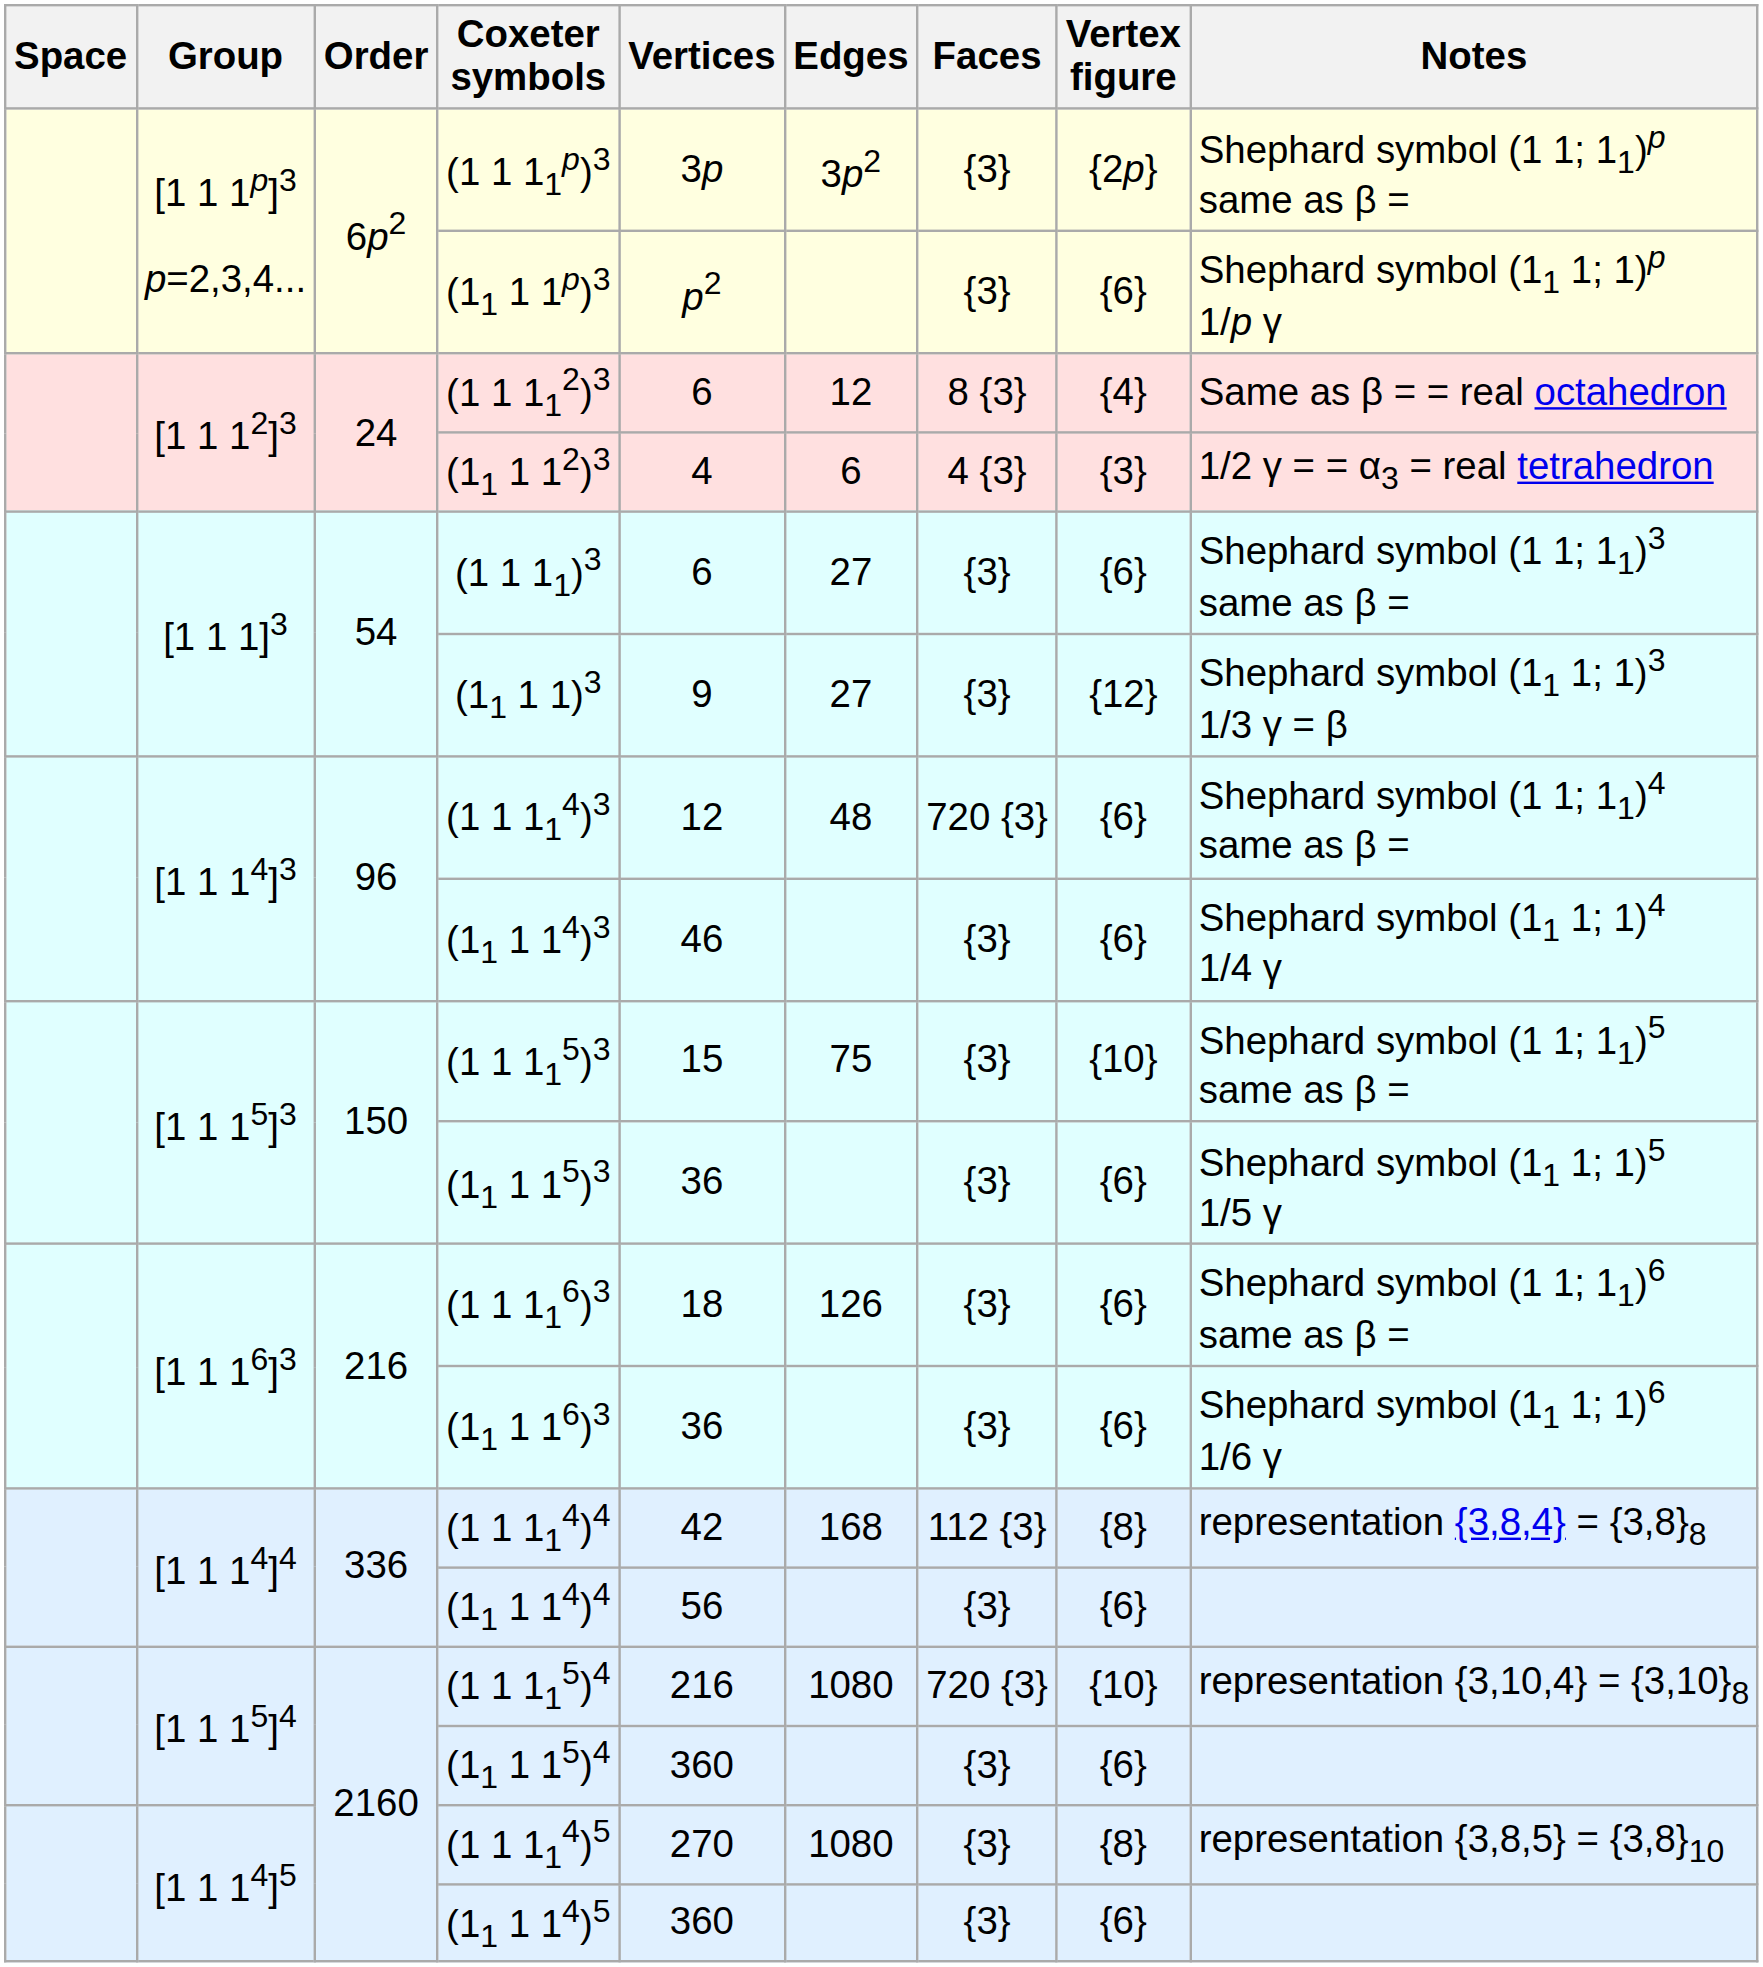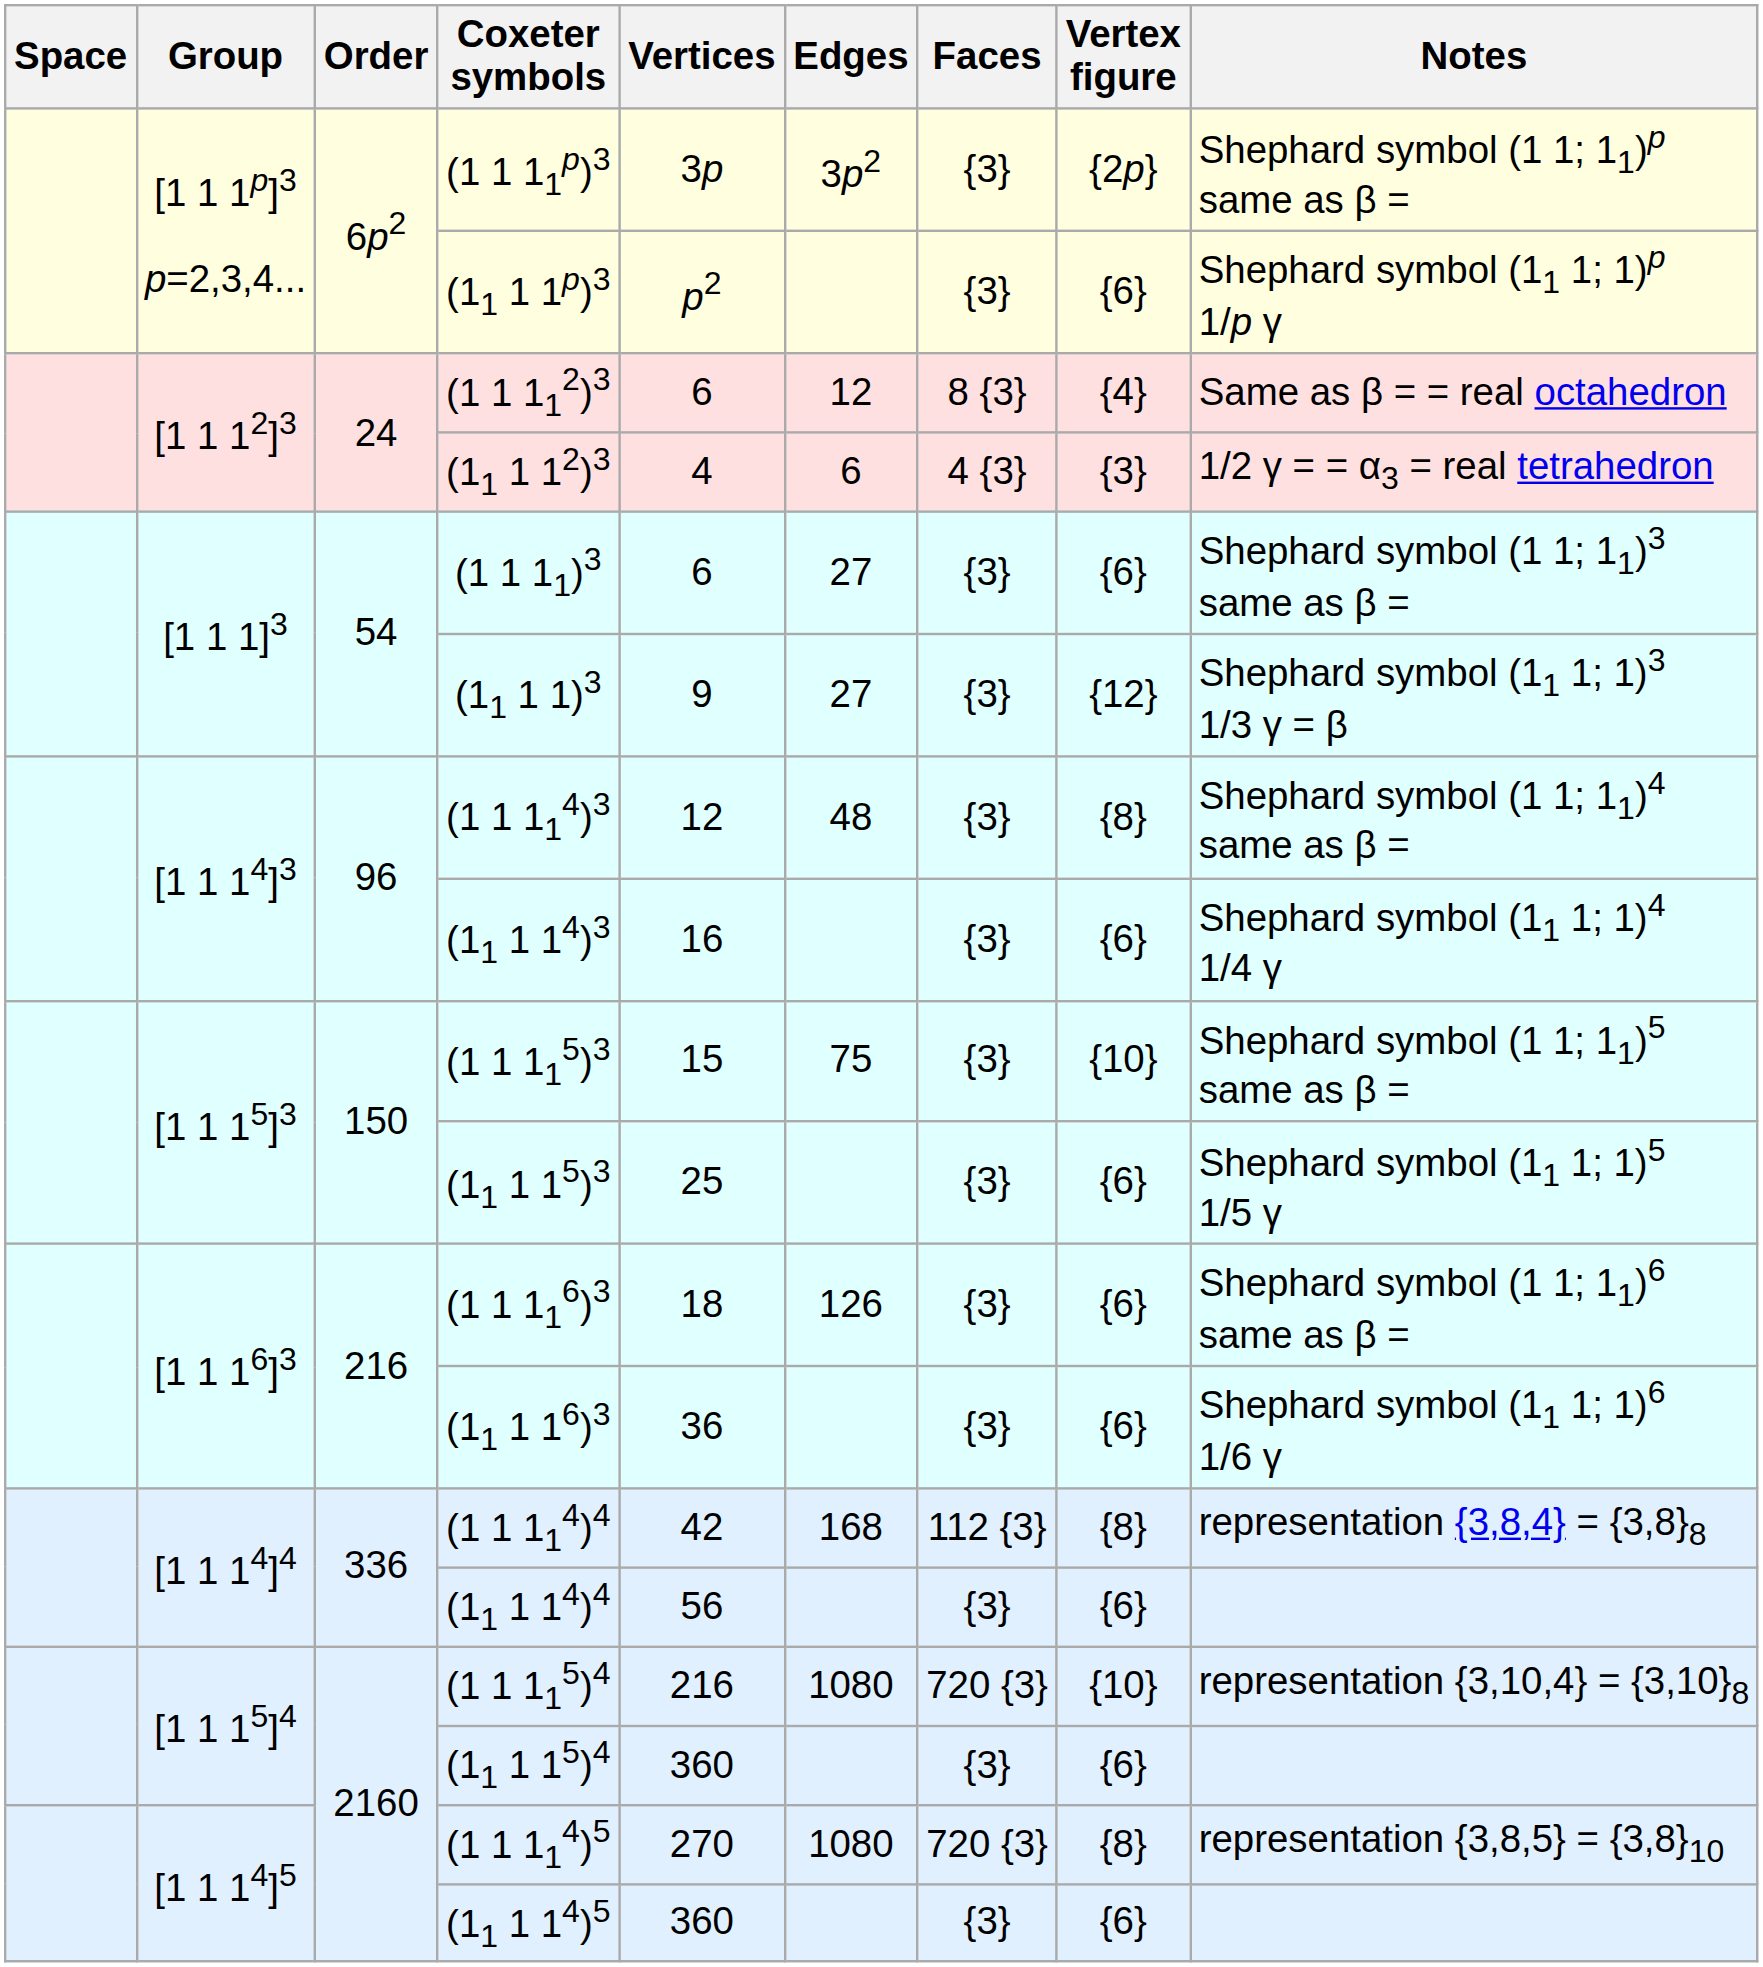(1 1 114)3 | Faces: 720 {3} -> {3}
(1 1 114)3 | Vertex figure: {6} -> {8}
(11 1 14)3 | Vertices: 46 -> 16
(11 1 15)3 | Vertices: 36 -> 25
(1 1 114)5 | Faces: {3} -> 720 {3}
